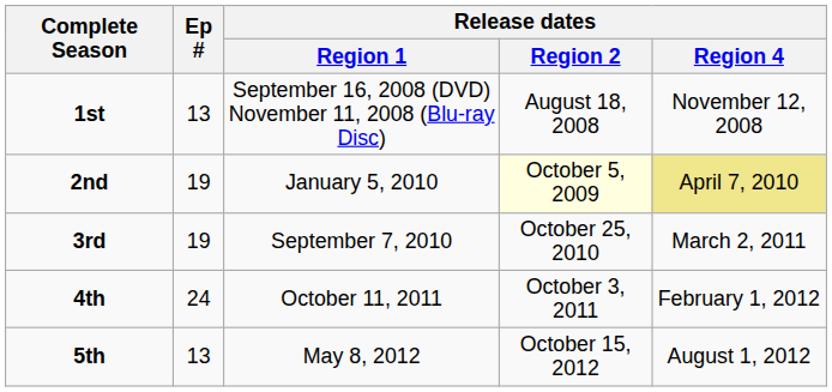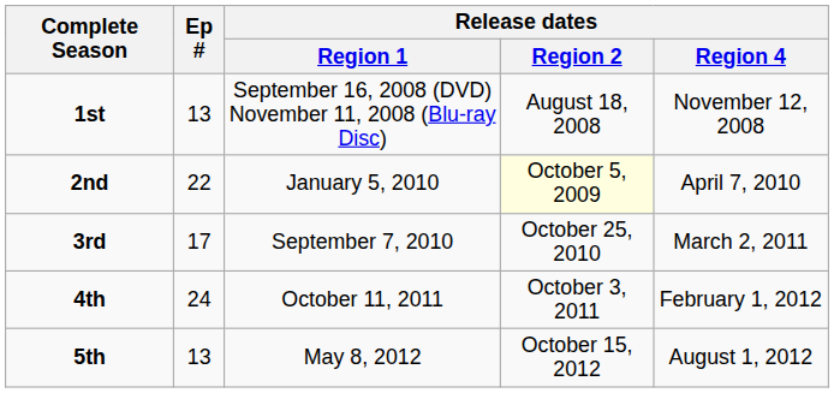2nd | Ep #: 19 -> 22
2nd | Release dates / Region 4: khaki background -> no background
3rd | Ep #: 19 -> 17
